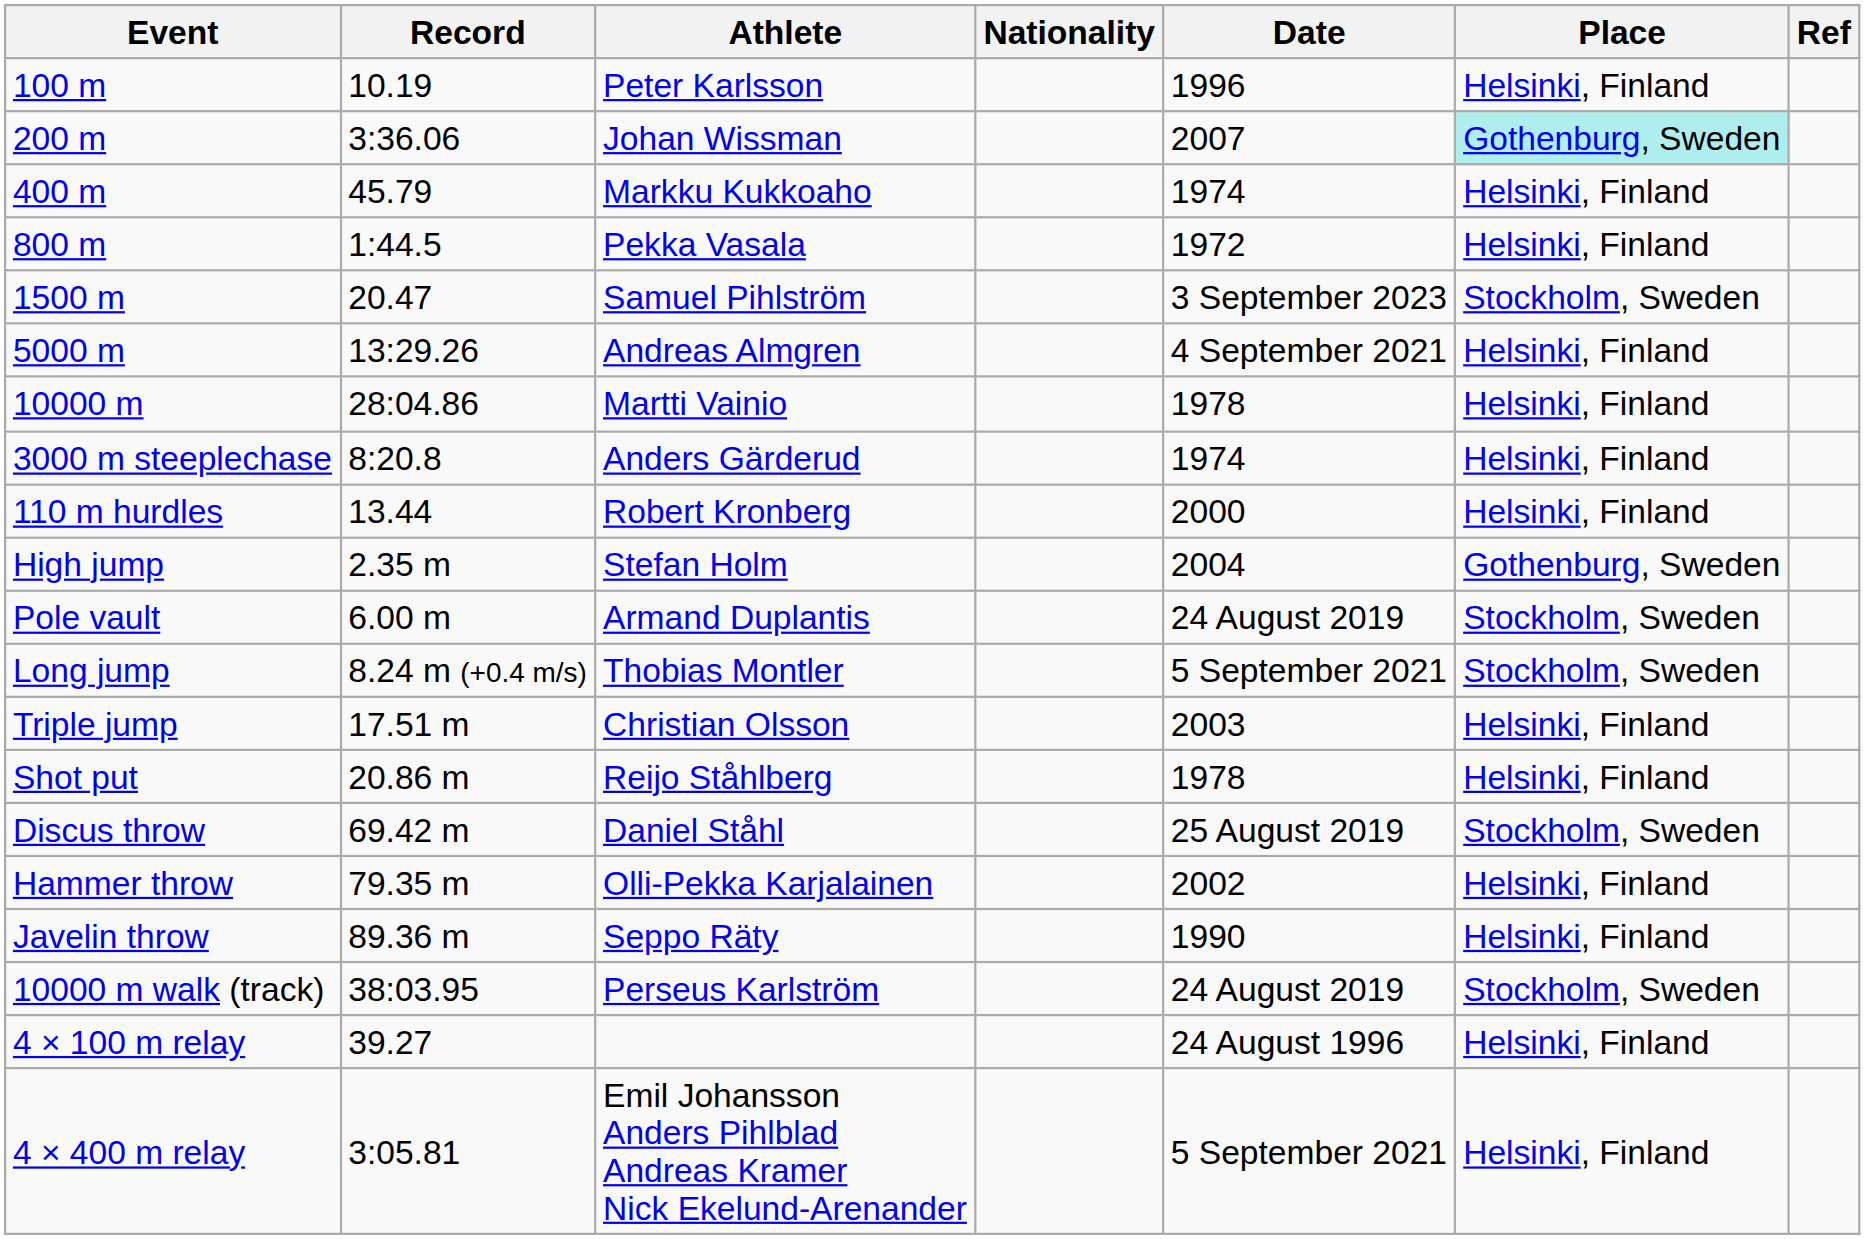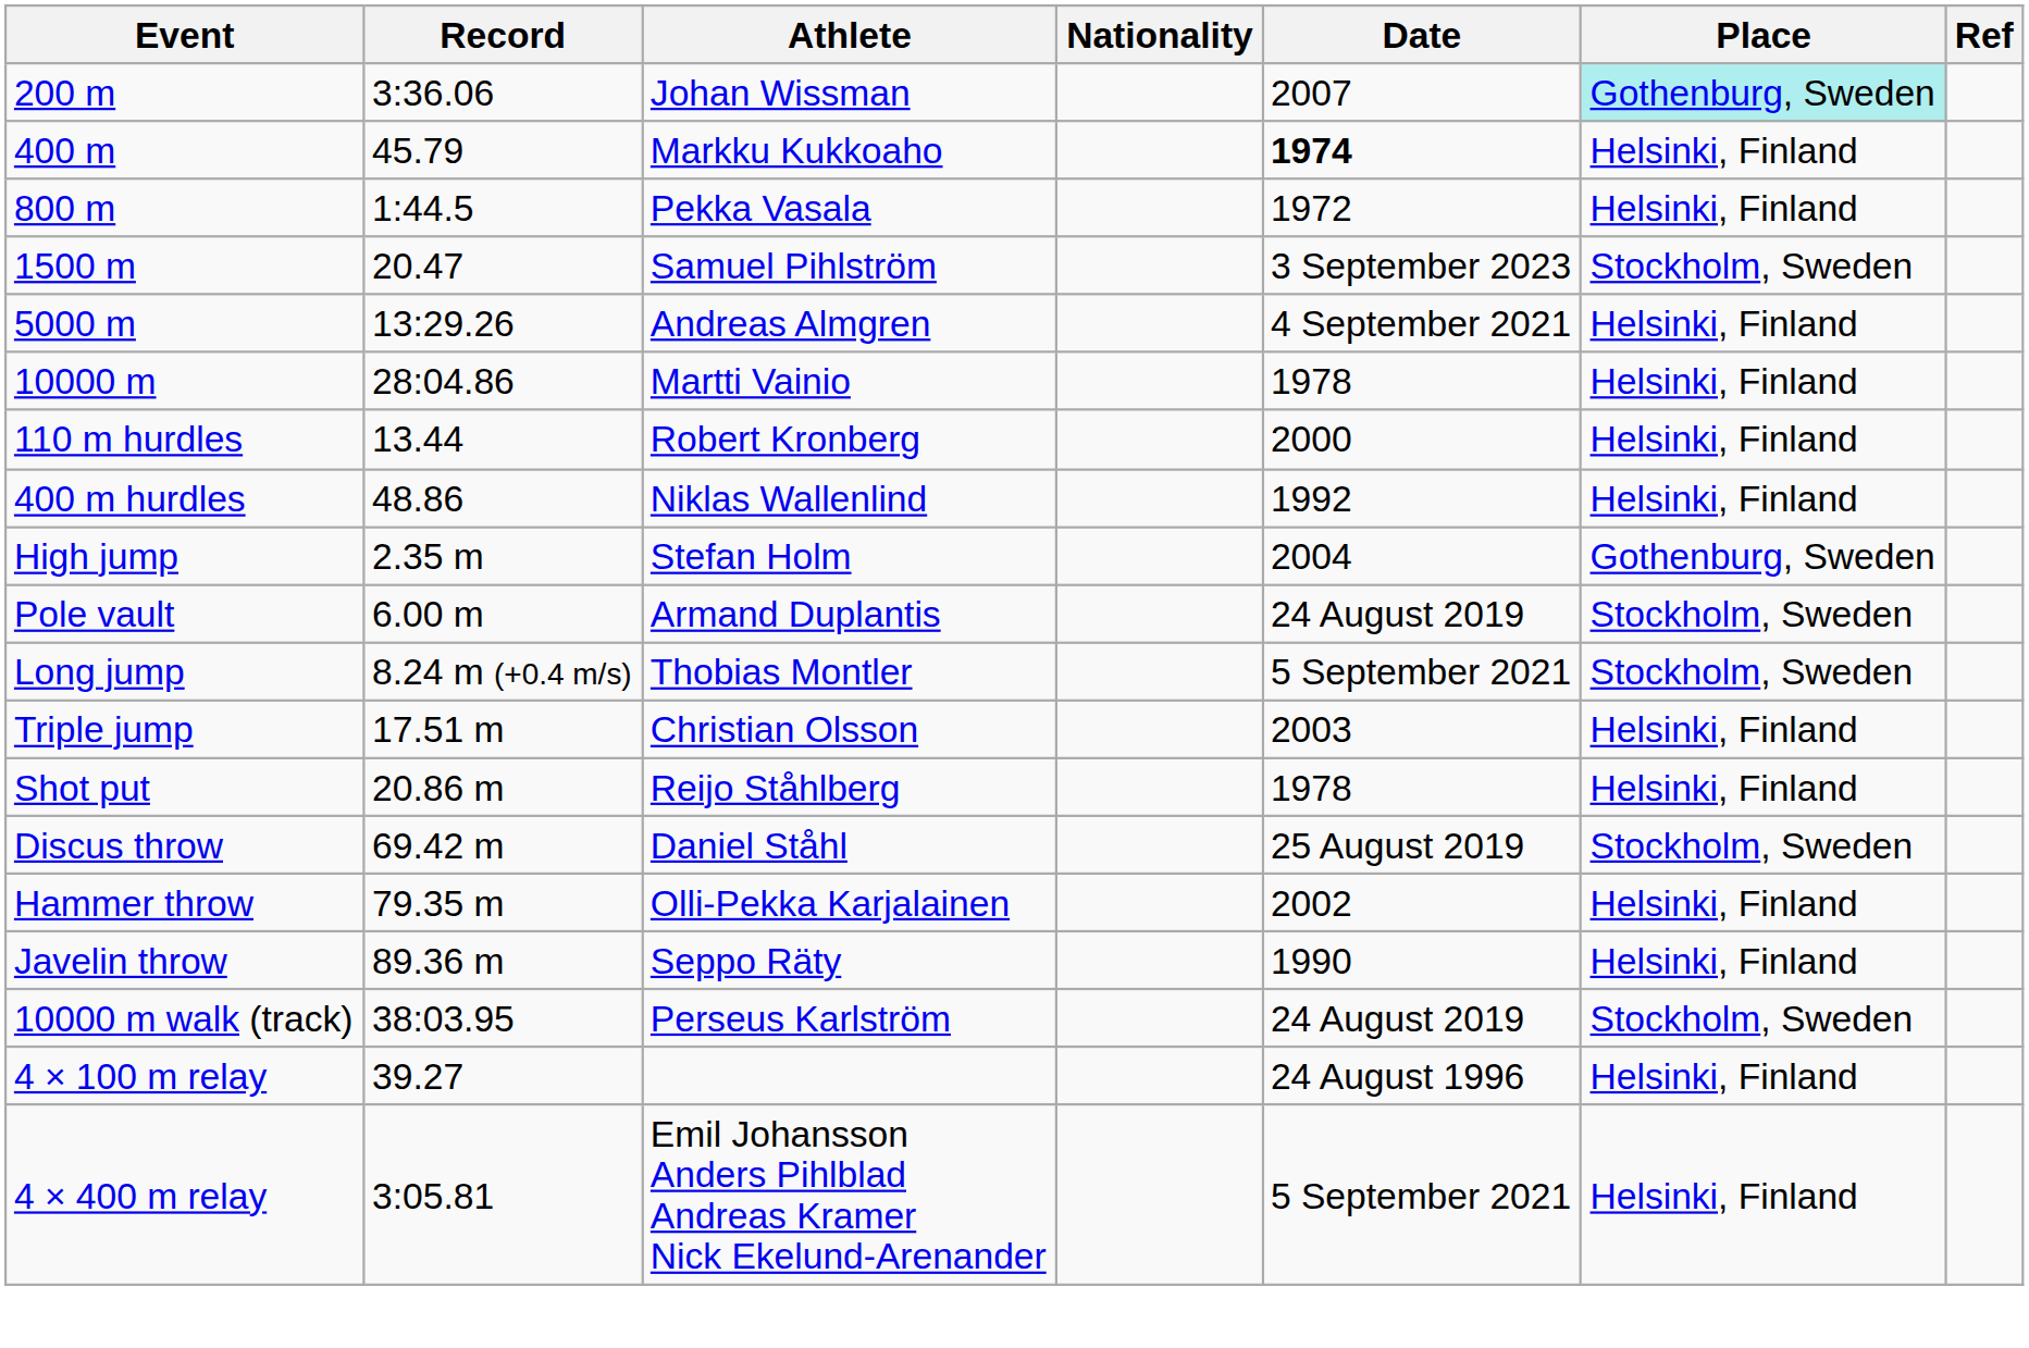- row: 100 m | 10.19 | Peter Karlsson | 1996 | Helsinki, Finland
400 m | Date: normal -> bold
- row: 3000 m steeplechase | 8:20.8 | Anders Gärderud | 1974 | Helsinki, Finland
+ row: 400 m hurdles | 48.86 | Niklas Wallenlind | 1992 | Helsinki, Finland
